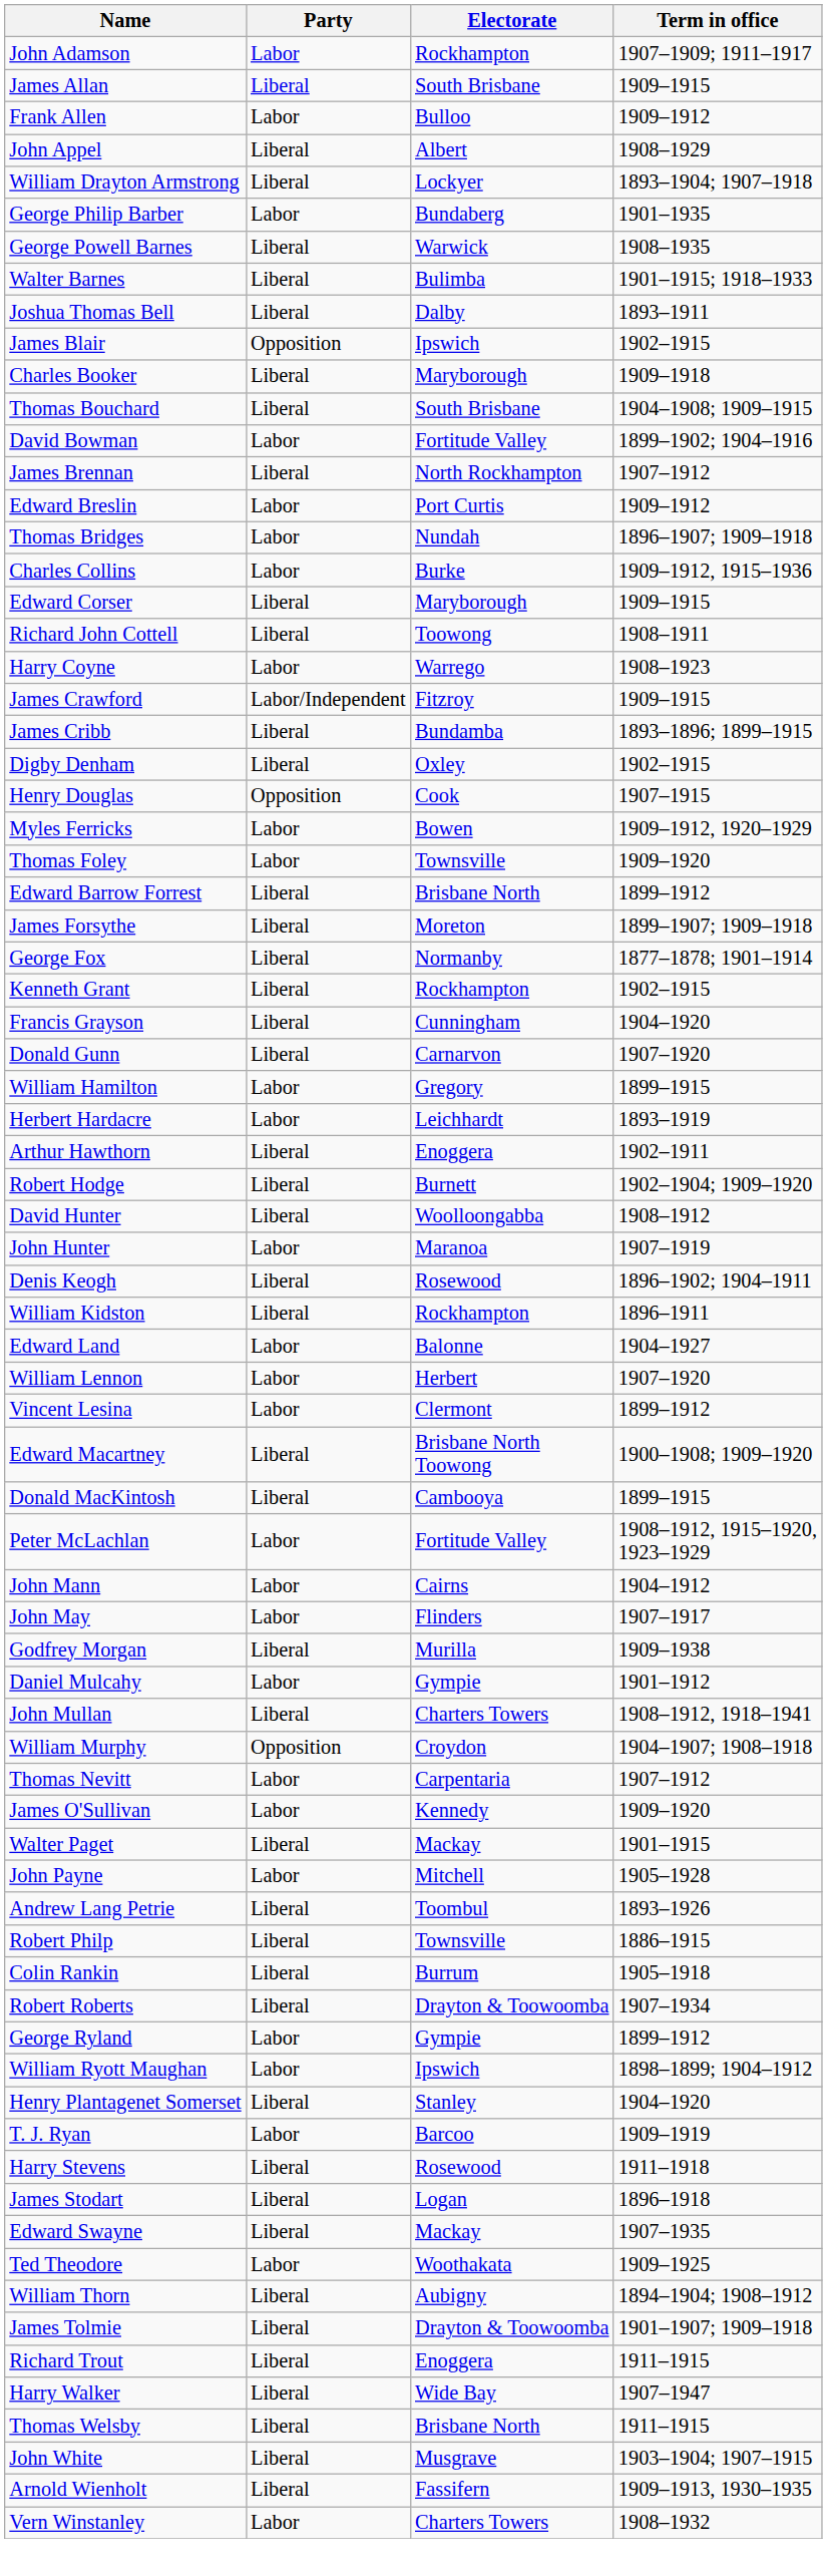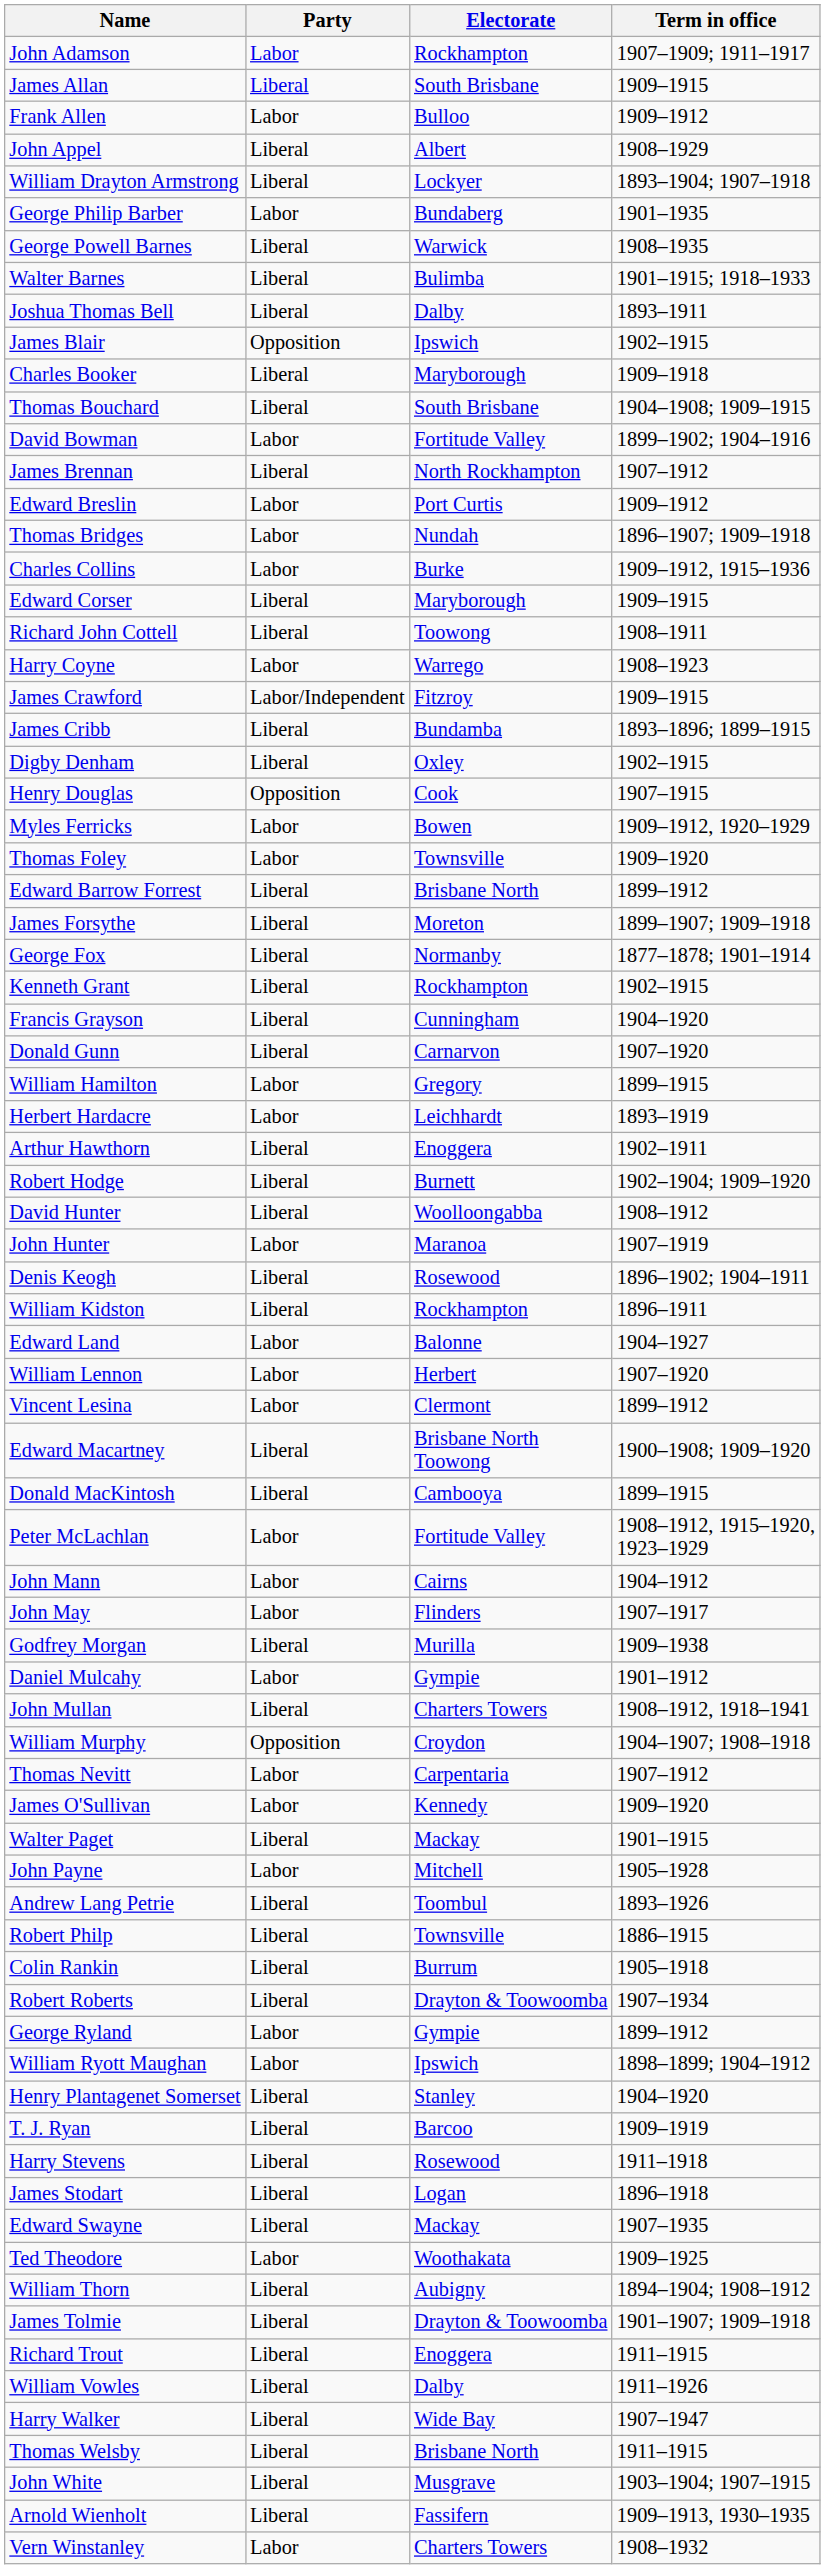T. J. Ryan | Party: Labor -> Liberal
+ row: William Vowles | Liberal | Dalby | 1911–1926
